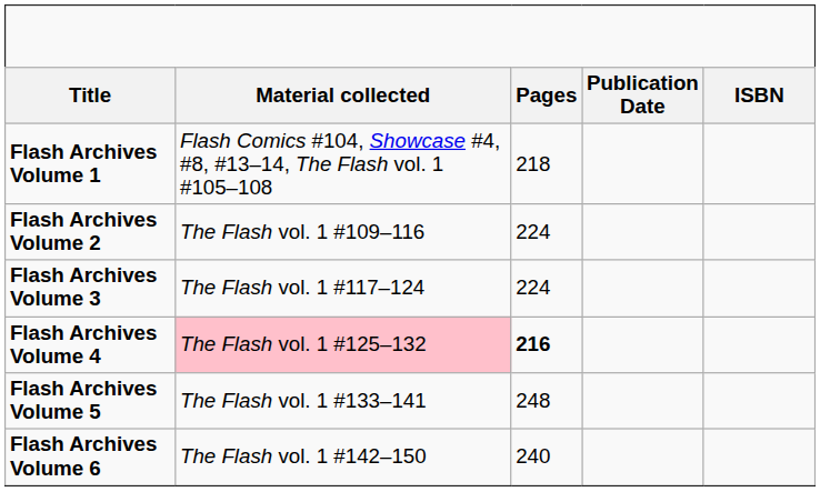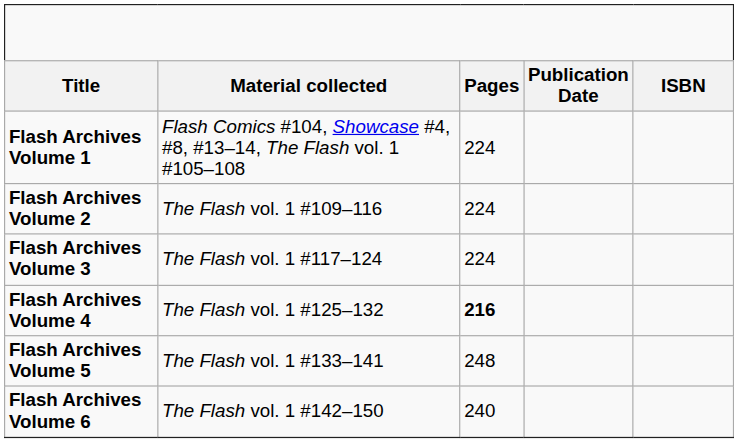Flash Archives Volume 1 | Pages: 218 -> 224
Flash Archives Volume 4 | Material collected: pink background -> no background
